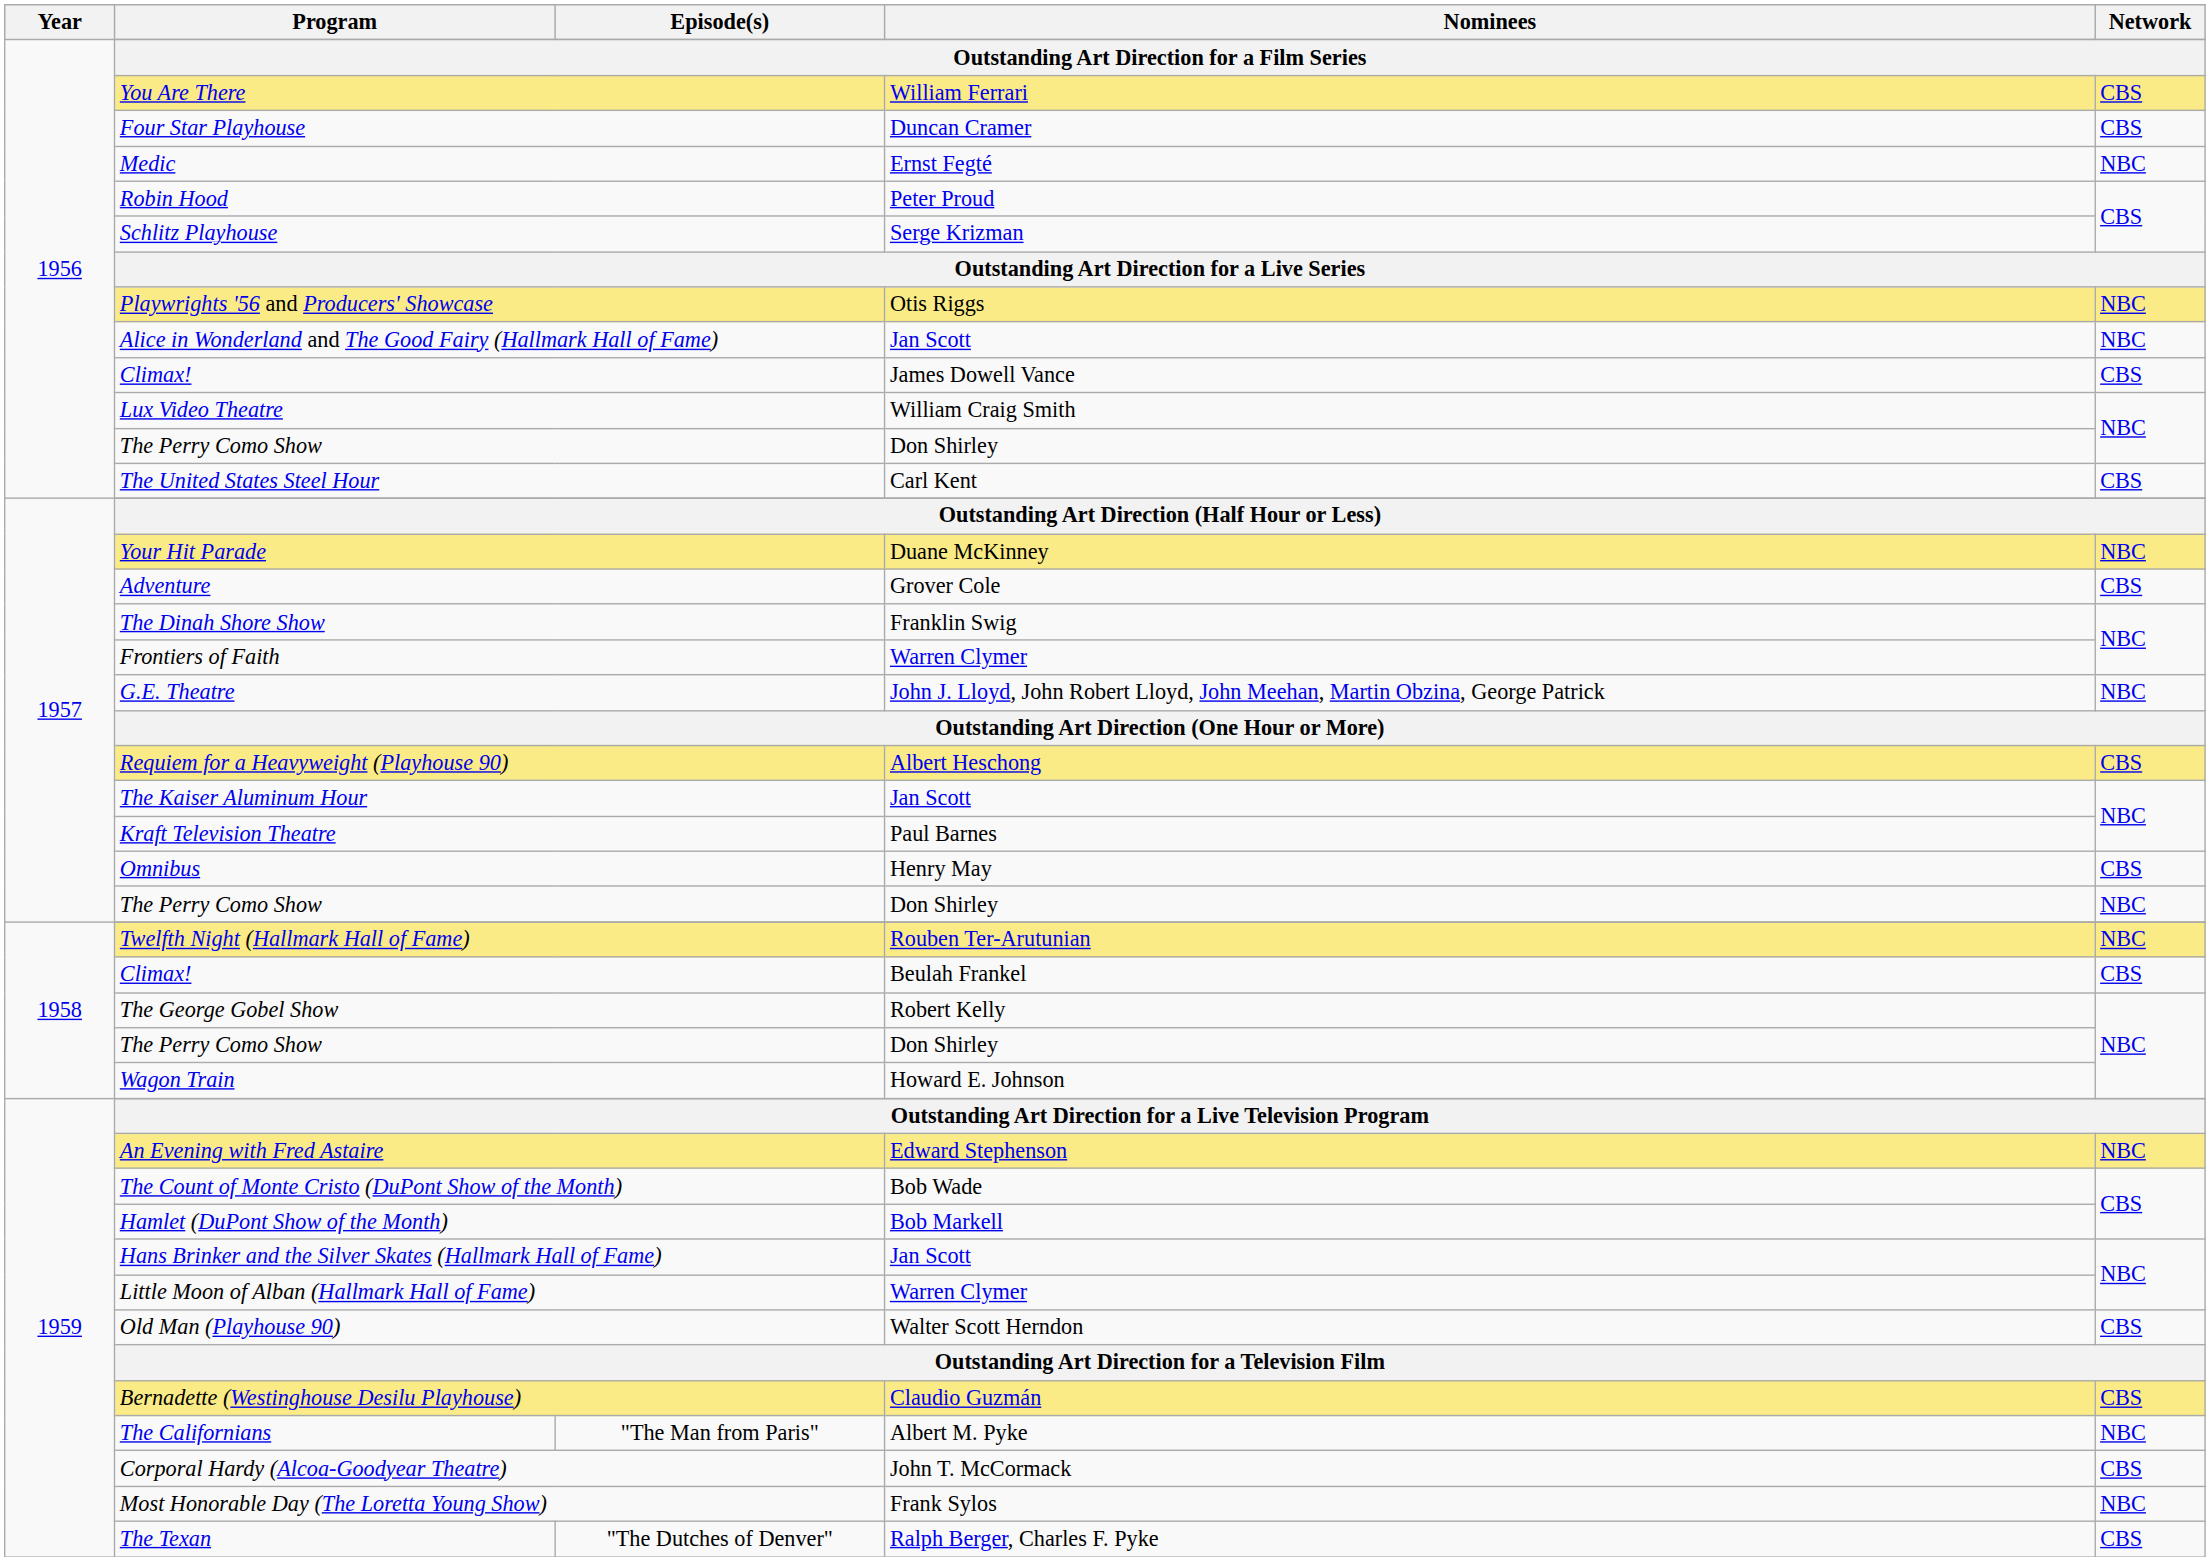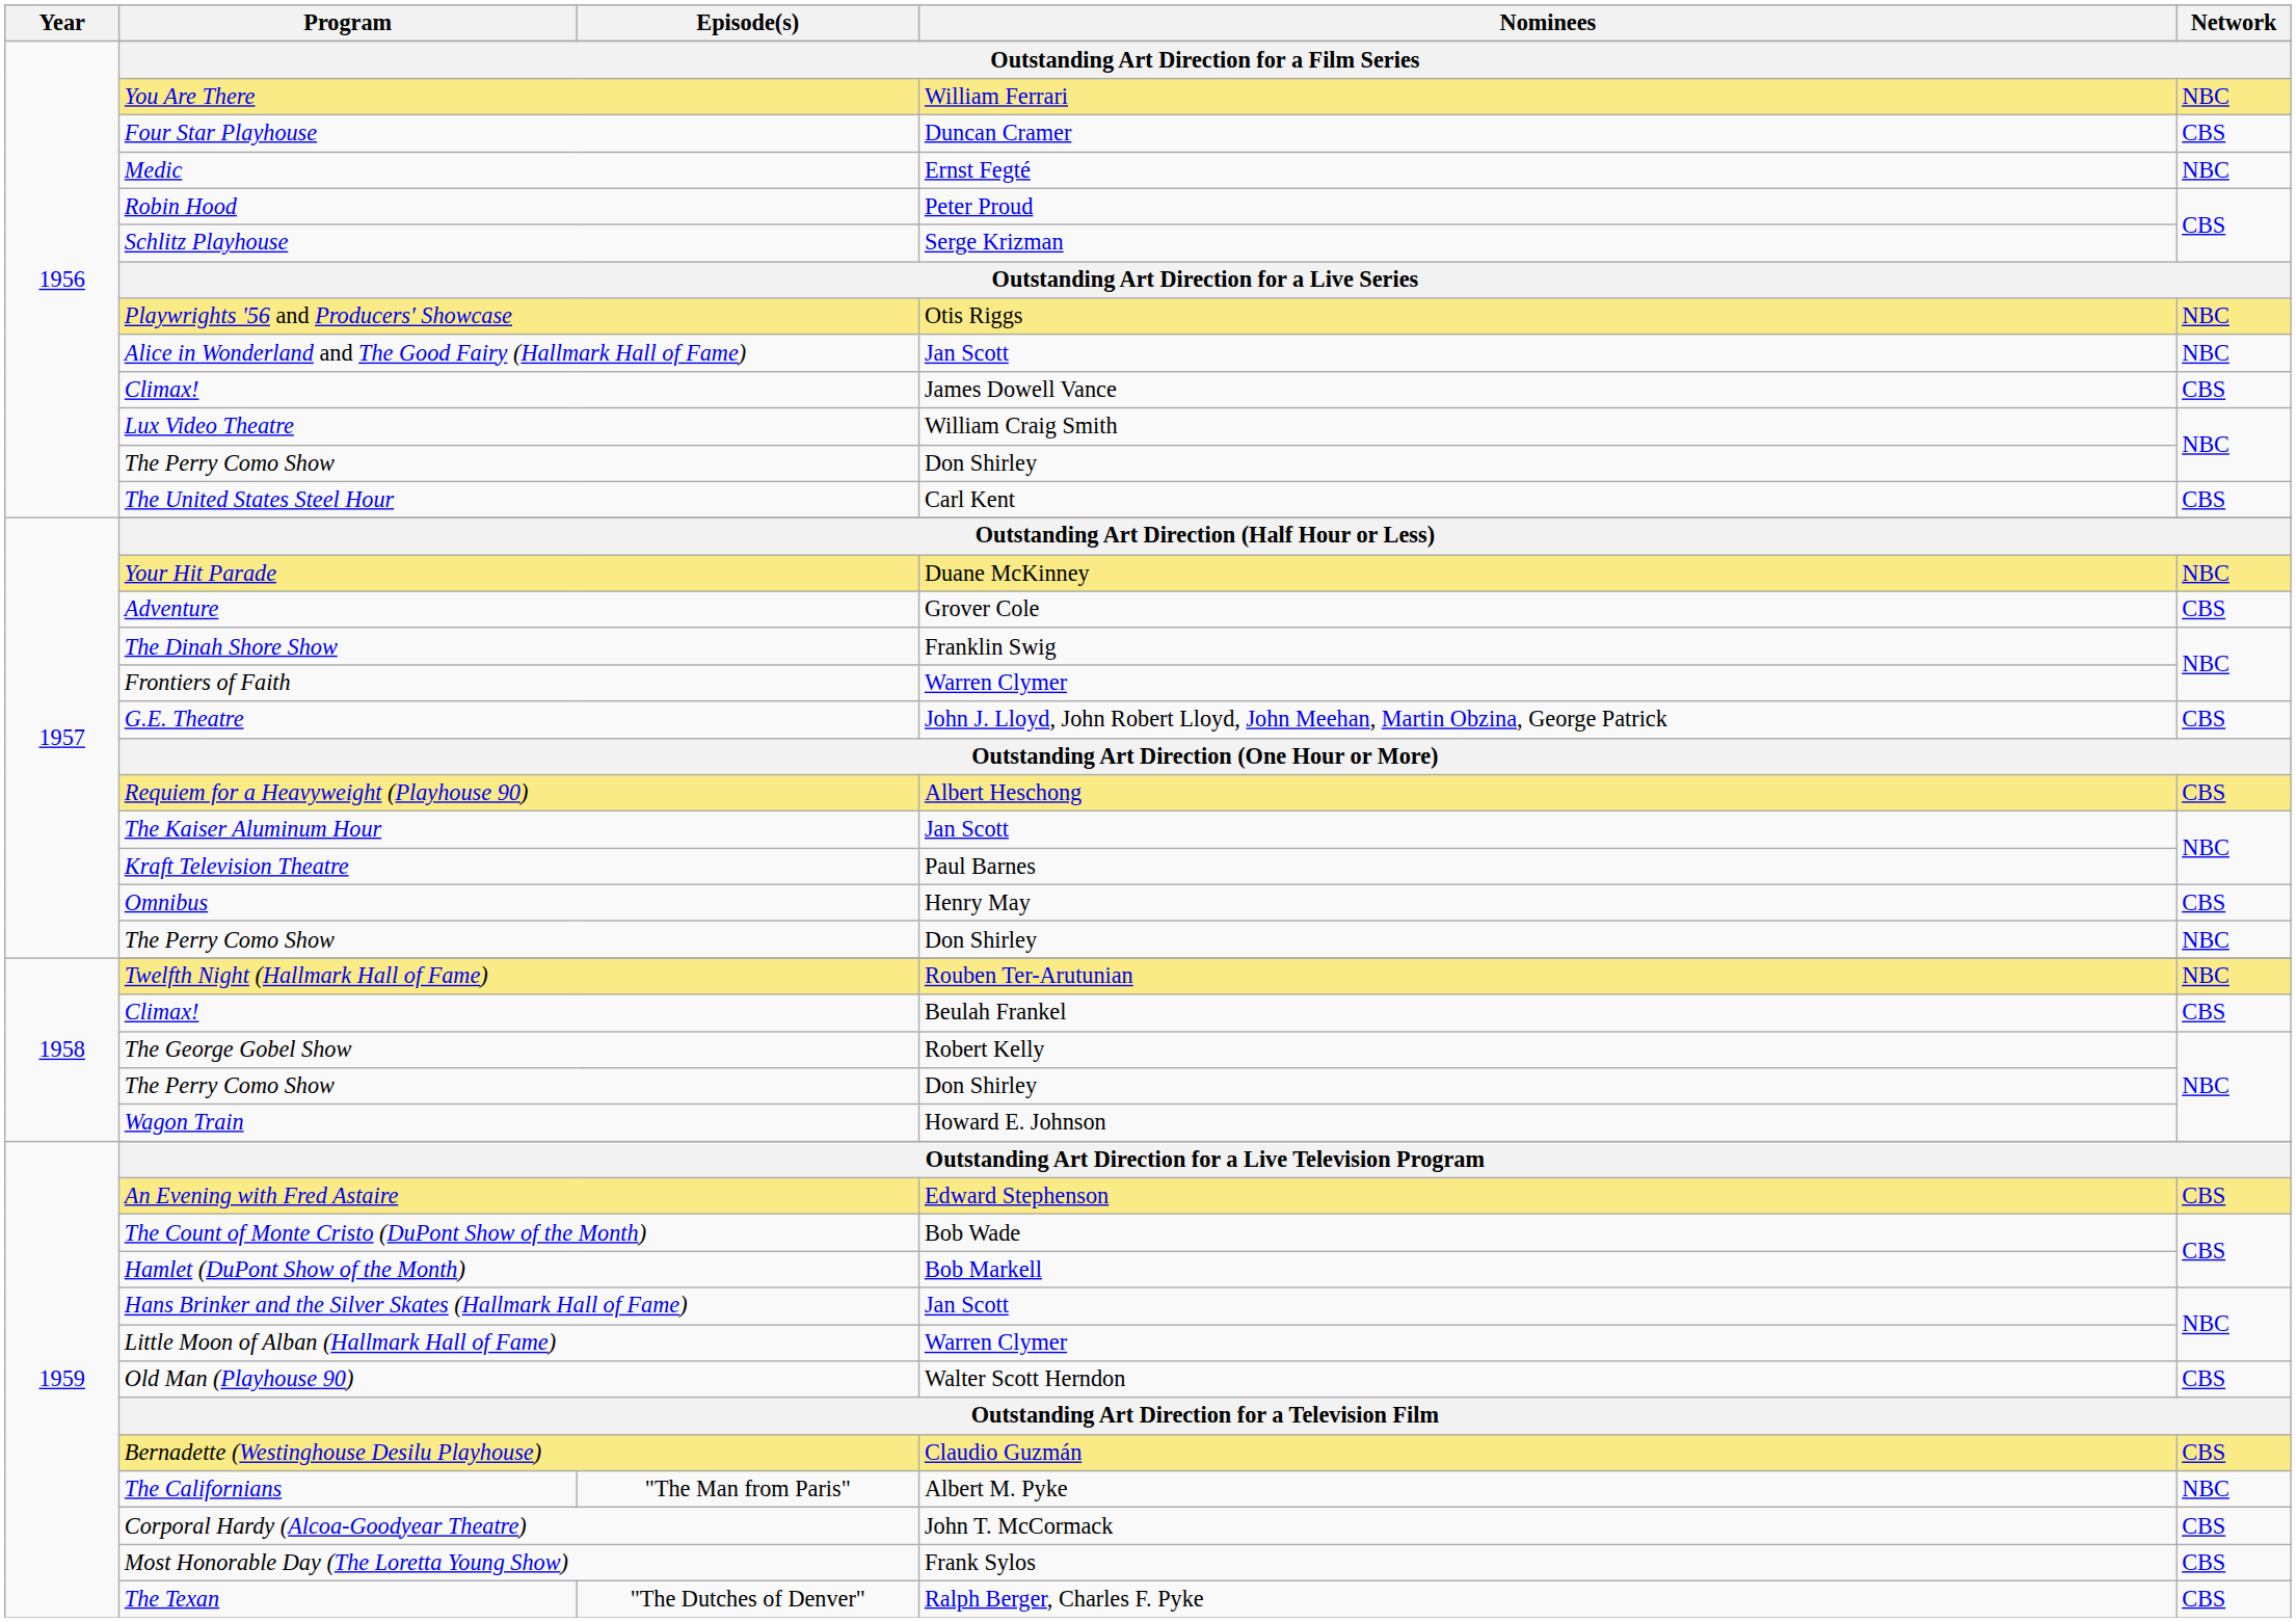You Are There | Network: CBS -> NBC
G.E. Theatre | Network: NBC -> CBS
An Evening with Fred Astaire | Network: NBC -> CBS
Most Honorable Day (The Loretta Young Show) | Network: NBC -> CBS
